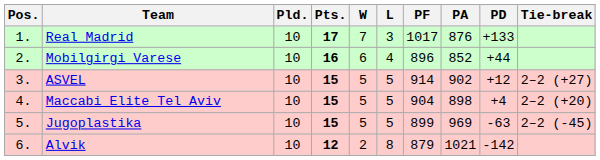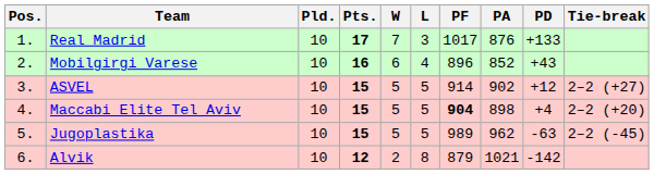Mobilgirgi Varese | PD: +44 -> +43
Maccabi Elite Tel Aviv | PF: normal -> bold
Jugoplastika | PF: 899 -> 989
Jugoplastika | PA: 969 -> 962
